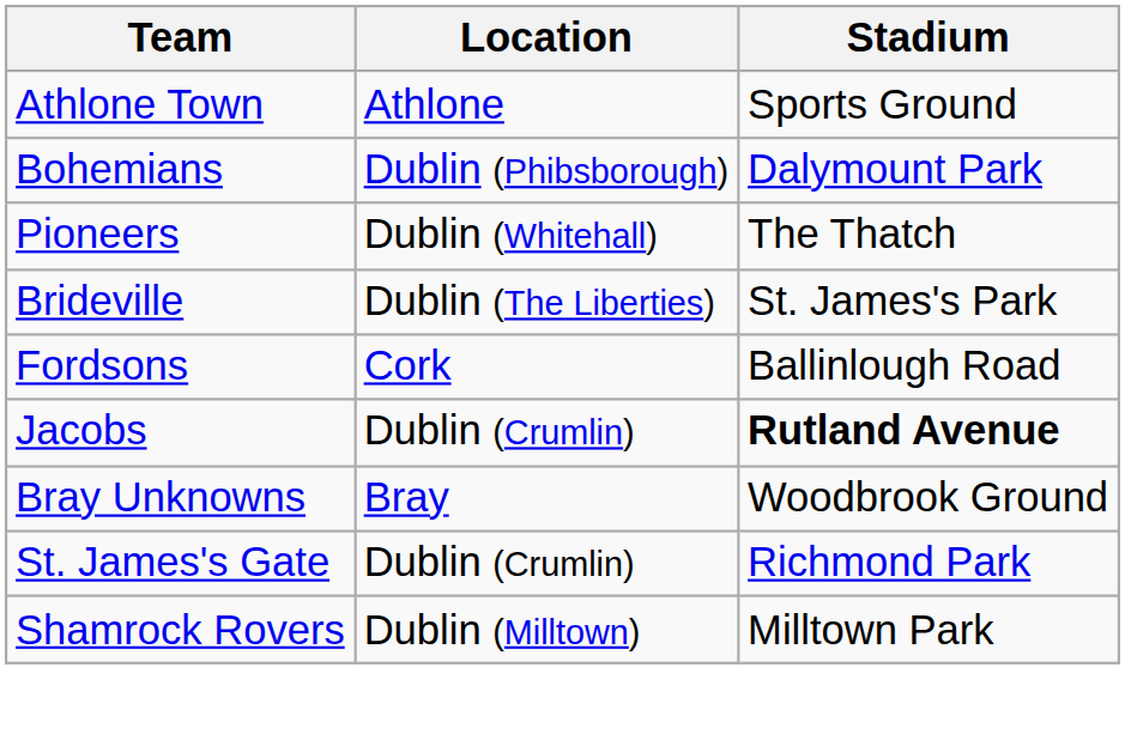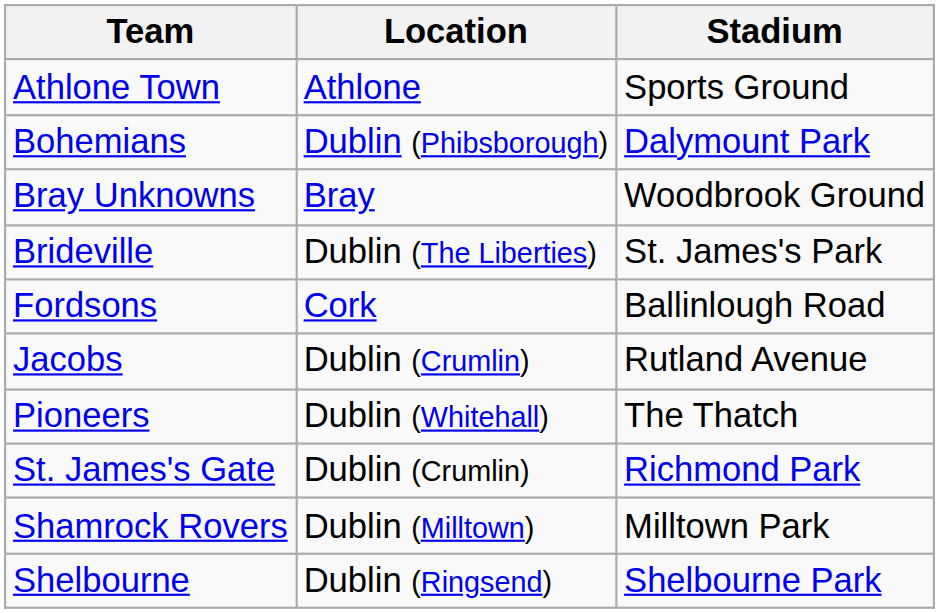rows swapped: Bray Unknowns <-> Pioneers
Jacobs | Stadium: bold -> normal
+ row: Shelbourne | Dublin (Ringsend) | Shelbourne Park
